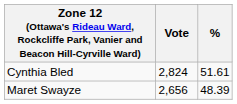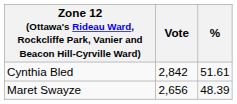Cynthia Bled | Vote: 2,824 -> 2,842
